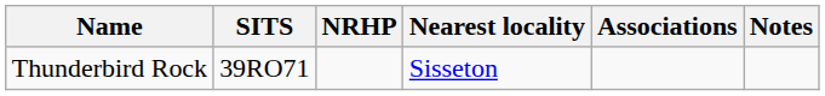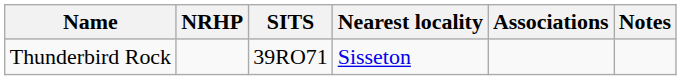columns swapped: SITS <-> NRHP
